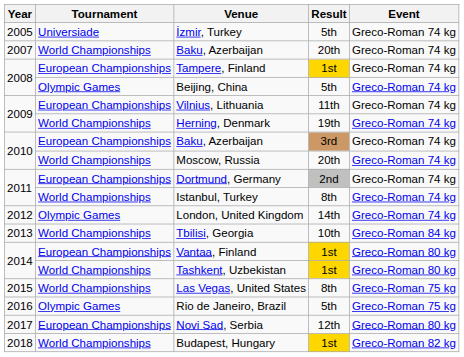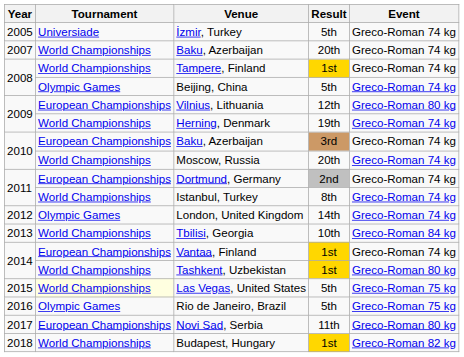Tampere, Finland | Tournament: European Championships -> World Championships
Vilnius, Lithuania | Result: 11th -> 12th
Vilnius, Lithuania | Event: Greco-Roman 74 kg -> Greco-Roman 80 kg
Vantaa, Finland | Event: Greco-Roman 80 kg -> Greco-Roman 74 kg
Las Vegas, United States | Tournament: no background -> lightyellow background
Las Vegas, United States | Result: 8th -> 5th
Novi Sad, Serbia | Result: 12th -> 11th
